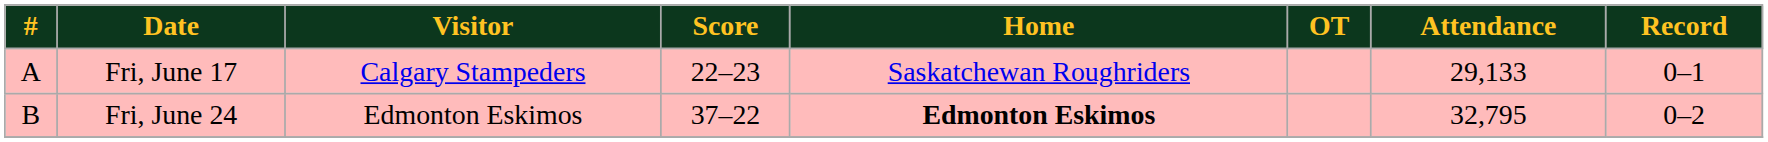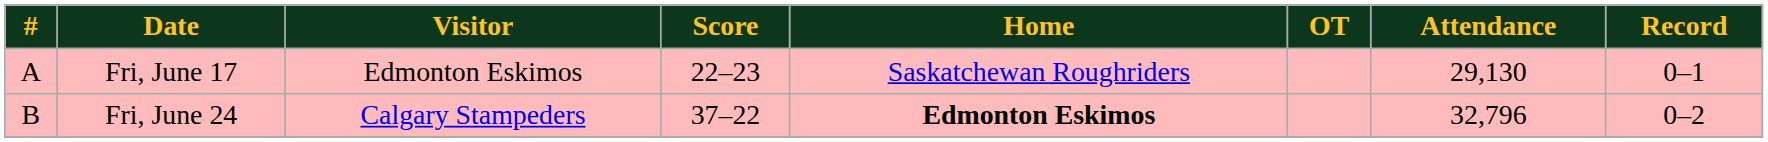Fri, June 17 | Visitor: Calgary Stampeders -> Edmonton Eskimos
Fri, June 17 | Attendance: 29,133 -> 29,130
Fri, June 24 | Visitor: Edmonton Eskimos -> Calgary Stampeders
Fri, June 24 | Attendance: 32,795 -> 32,796
